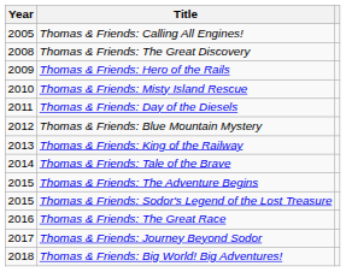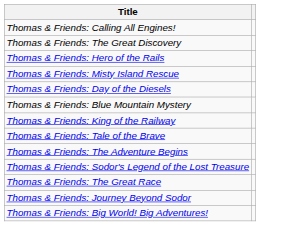- column: Year | 2005 | 2008 | 2009 | 2010 | 2011 | 2012 | 2013 | 2014 | 2015 | 2015 | 2016 | 2017 | 2018
